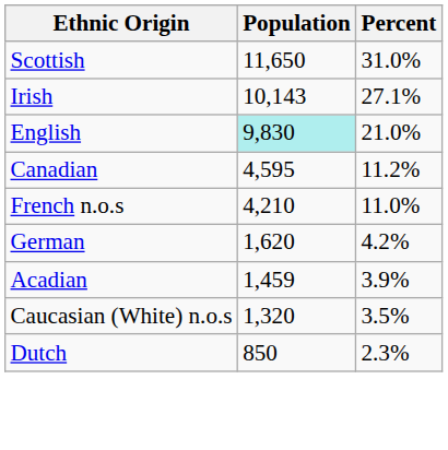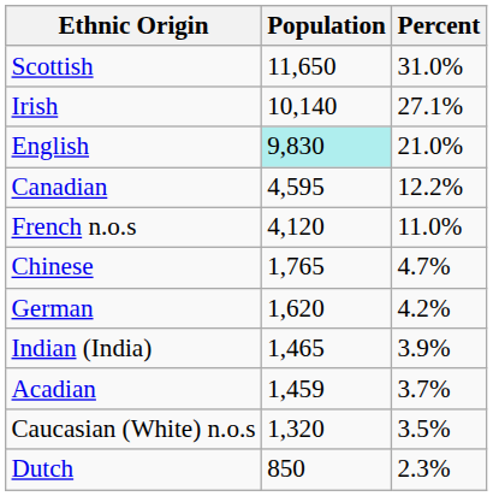Irish | Population: 10,143 -> 10,140
Canadian | Percent: 11.2% -> 12.2%
French n.o.s | Population: 4,210 -> 4,120
+ row: Chinese | 1,765 | 4.7%
+ row: Indian (India) | 1,465 | 3.9%
Acadian | Percent: 3.9% -> 3.7%
